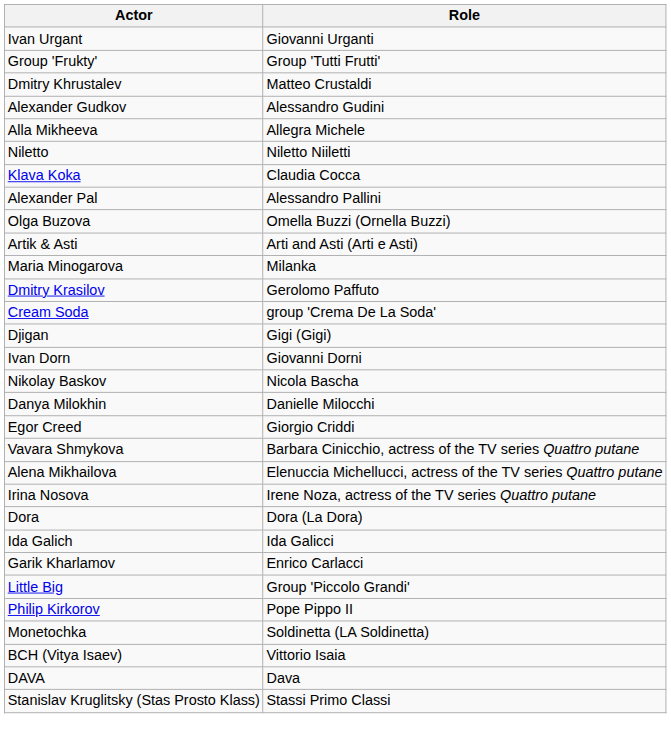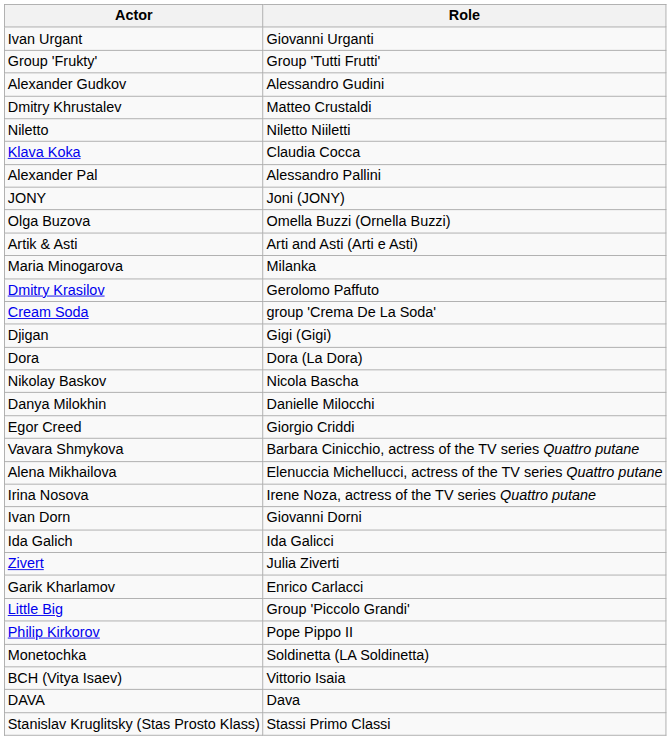rows swapped: Dmitry Khrustalev <-> Alexander Gudkov
- row: Alla Mikheeva | Allegra Michele
+ row: JONY | Joni (JONY)
rows swapped: Dora <-> Ivan Dorn
+ row: Zivert | Julia Ziverti
